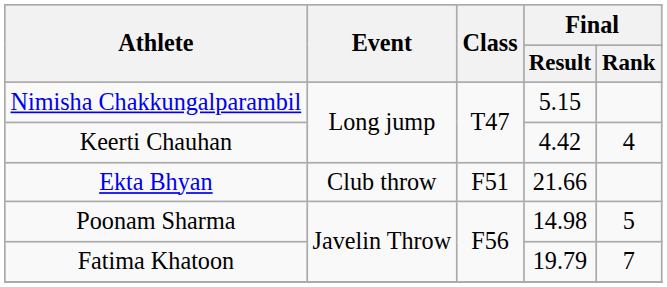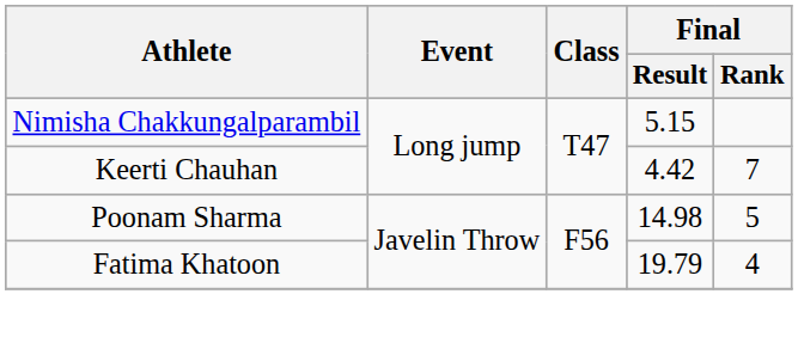Keerti Chauhan | Final / Rank: 4 -> 7
- row: Ekta Bhyan | Club throw | F51 | 21.66
Fatima Khatoon | Final / Rank: 7 -> 4
